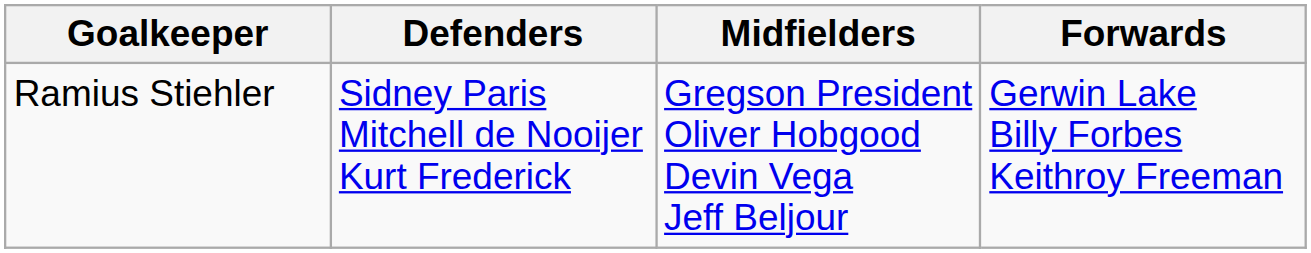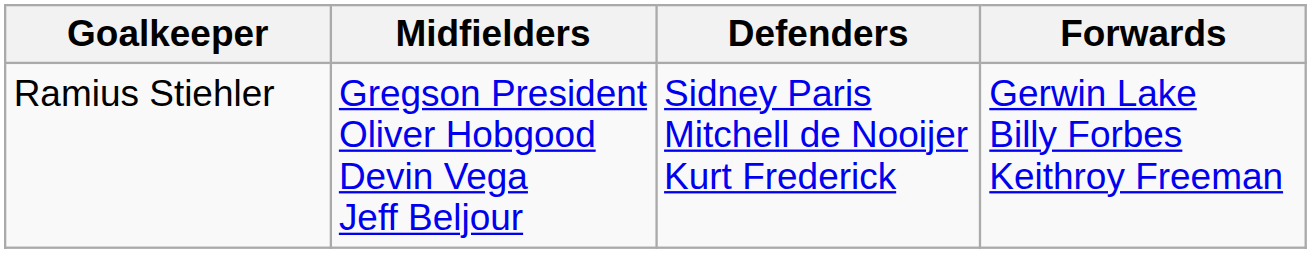columns swapped: Defenders <-> Midfielders
